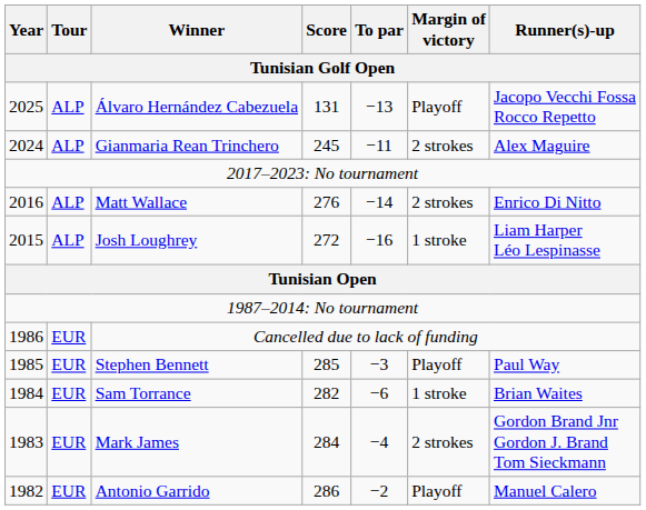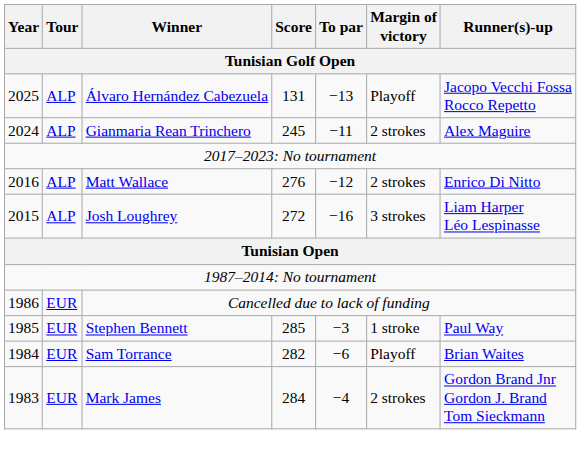Matt Wallace | To par: −14 -> −12
Josh Loughrey | Margin of victory: 1 stroke -> 3 strokes
Stephen Bennett | Margin of victory: Playoff -> 1 stroke
Sam Torrance | Margin of victory: 1 stroke -> Playoff
- row: 1982 | EUR | Antonio Garrido | 286 | −2 | Playoff | Manuel Calero
